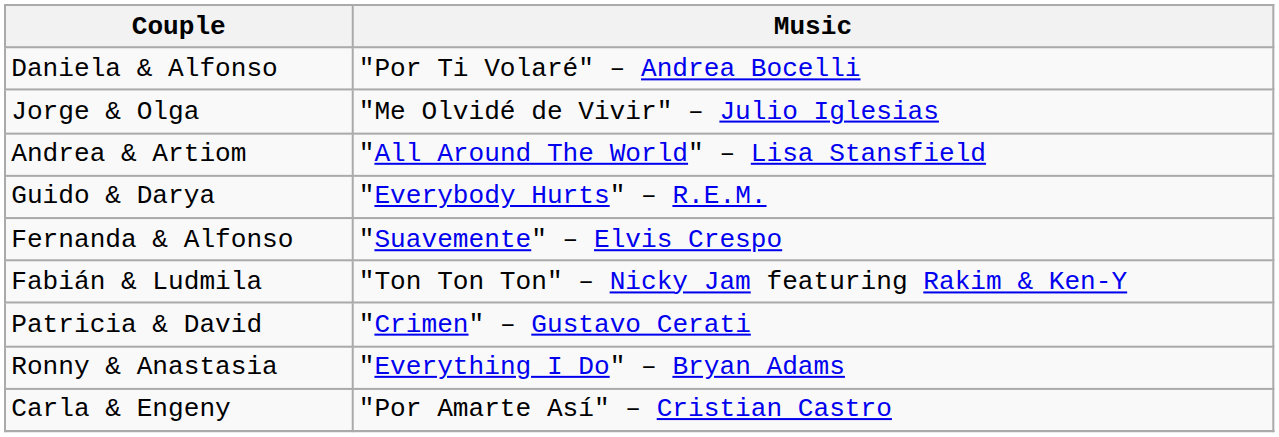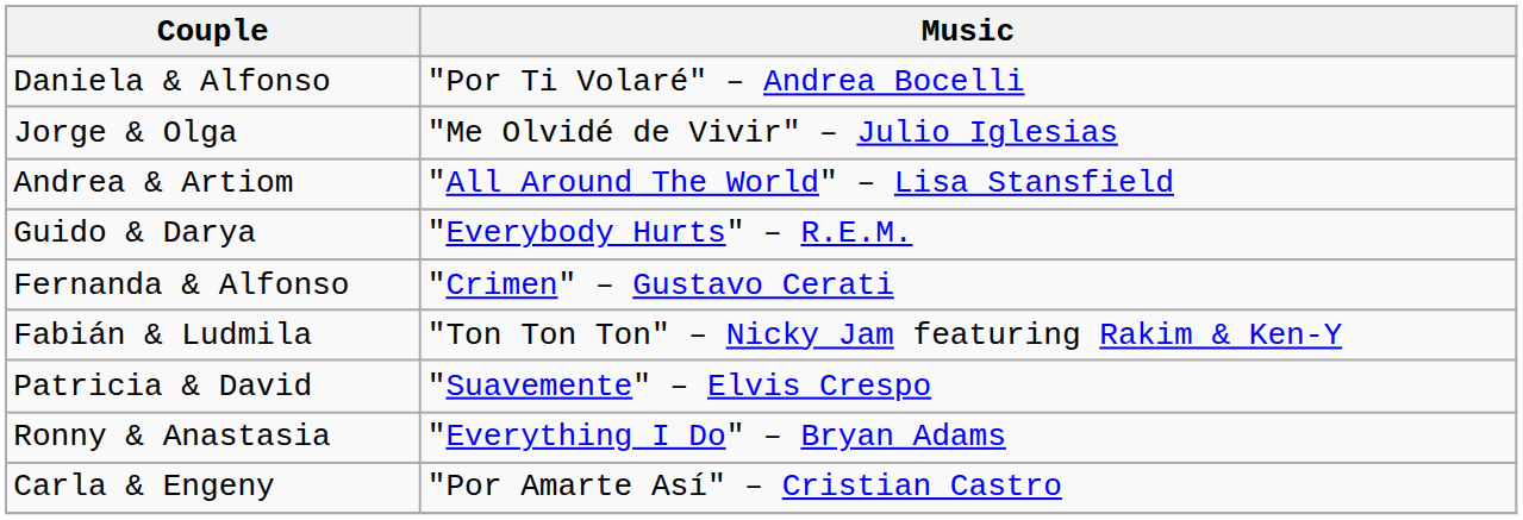Fernanda & Alfonso | Music: "Suavemente" – Elvis Crespo -> "Crimen" – Gustavo Cerati
Patricia & David | Music: "Crimen" – Gustavo Cerati -> "Suavemente" – Elvis Crespo
